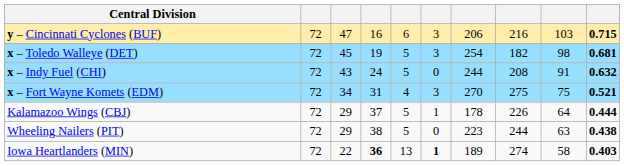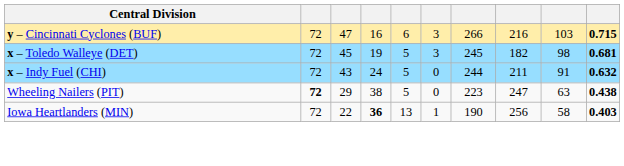y – Cincinnati Cyclones (BUF) | column 7: 206 -> 266
x – Toledo Walleye (DET) | column 7: 254 -> 245
x – Indy Fuel (CHI) | column 8: 208 -> 211
- row: x – Fort Wayne Komets (EDM) | 72 | 34 | 31 | 4 | 3 | 270 | 275 | 75 | 0.521
- row: Kalamazoo Wings (CBJ) | 72 | 29 | 37 | 5 | 1 | 178 | 226 | 64 | 0.444
Wheeling Nailers (PIT) | column 2: normal -> bold
Wheeling Nailers (PIT) | column 8: 244 -> 247
Iowa Heartlanders (MIN) | column 6: bold -> normal
Iowa Heartlanders (MIN) | column 7: 189 -> 190
Iowa Heartlanders (MIN) | column 8: 274 -> 256
